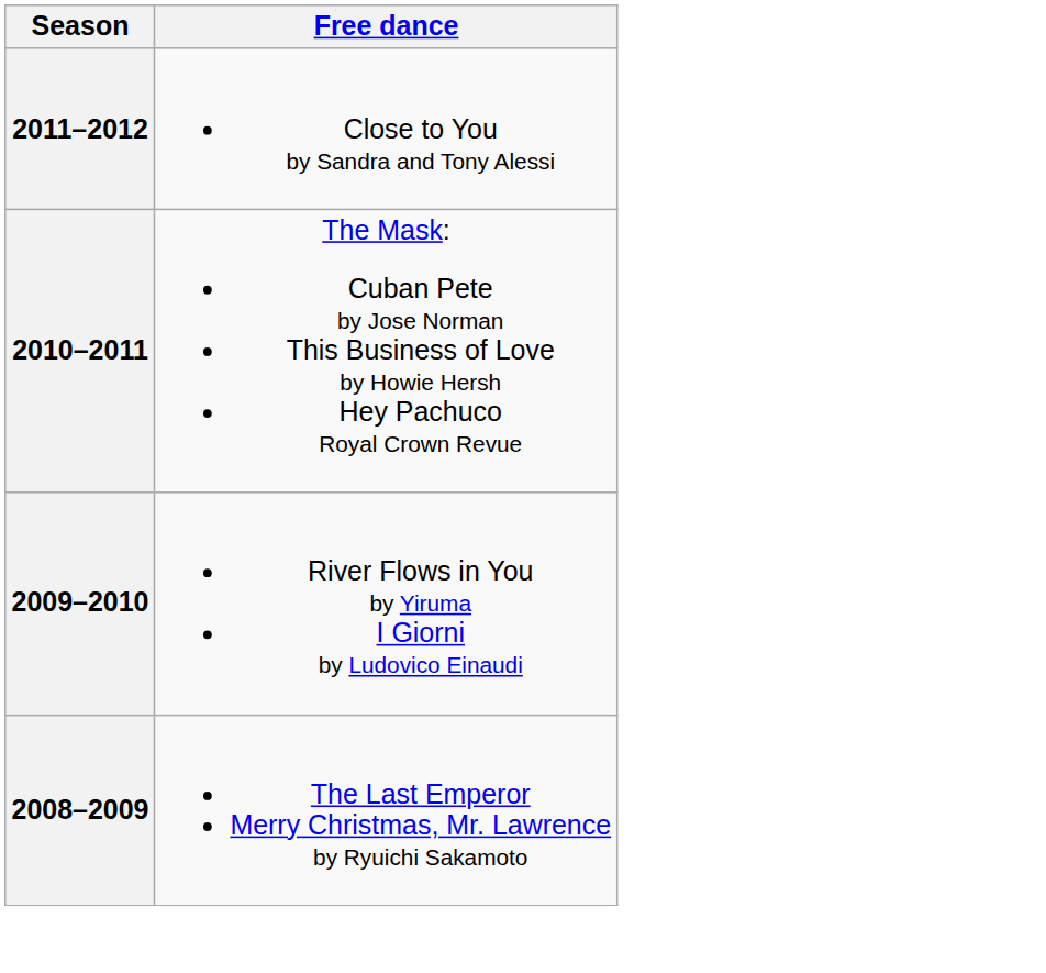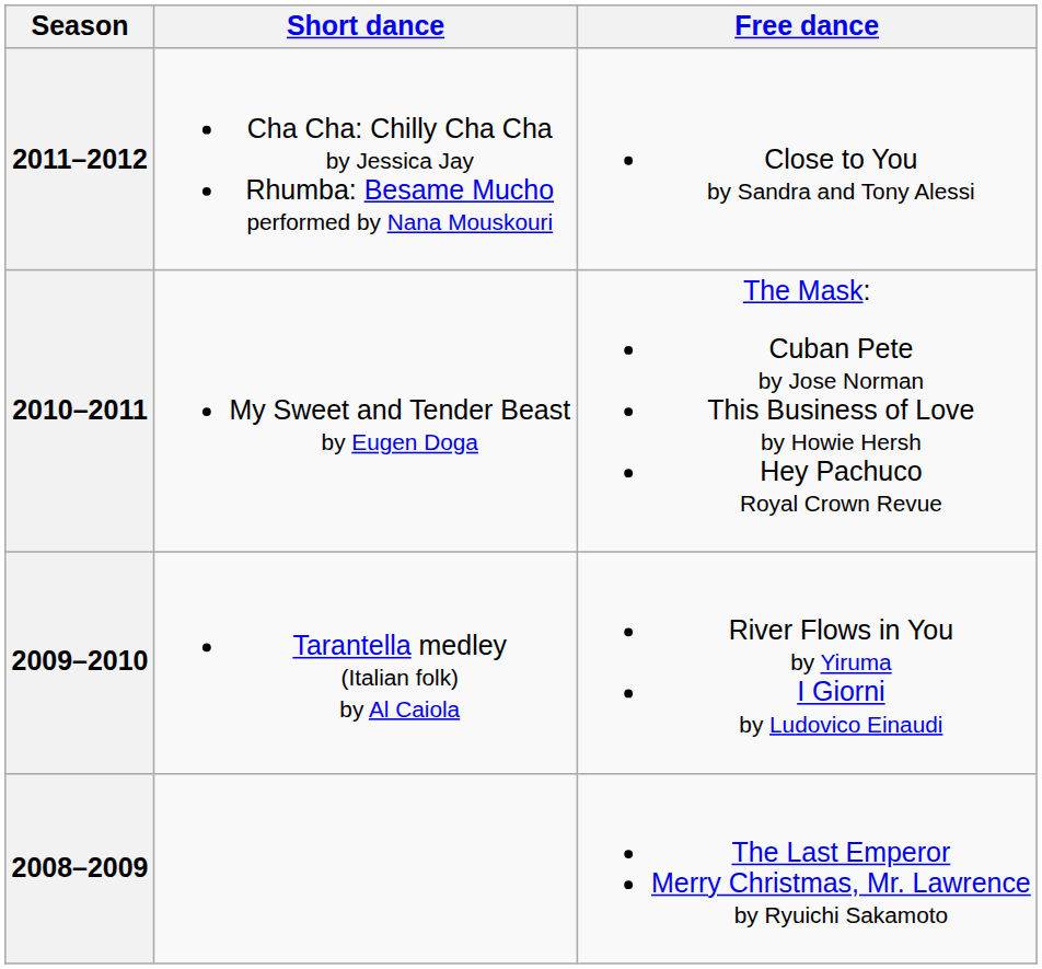+ column: Short dance | Cha Cha: Chilly Cha Cha by Jessica Jay Rhumba: Besame Mucho performed by Nana Mouskouri | My Sweet and Tender Beast by Eugen Doga | Tarantella medley (Italian folk) by Al Caiola
